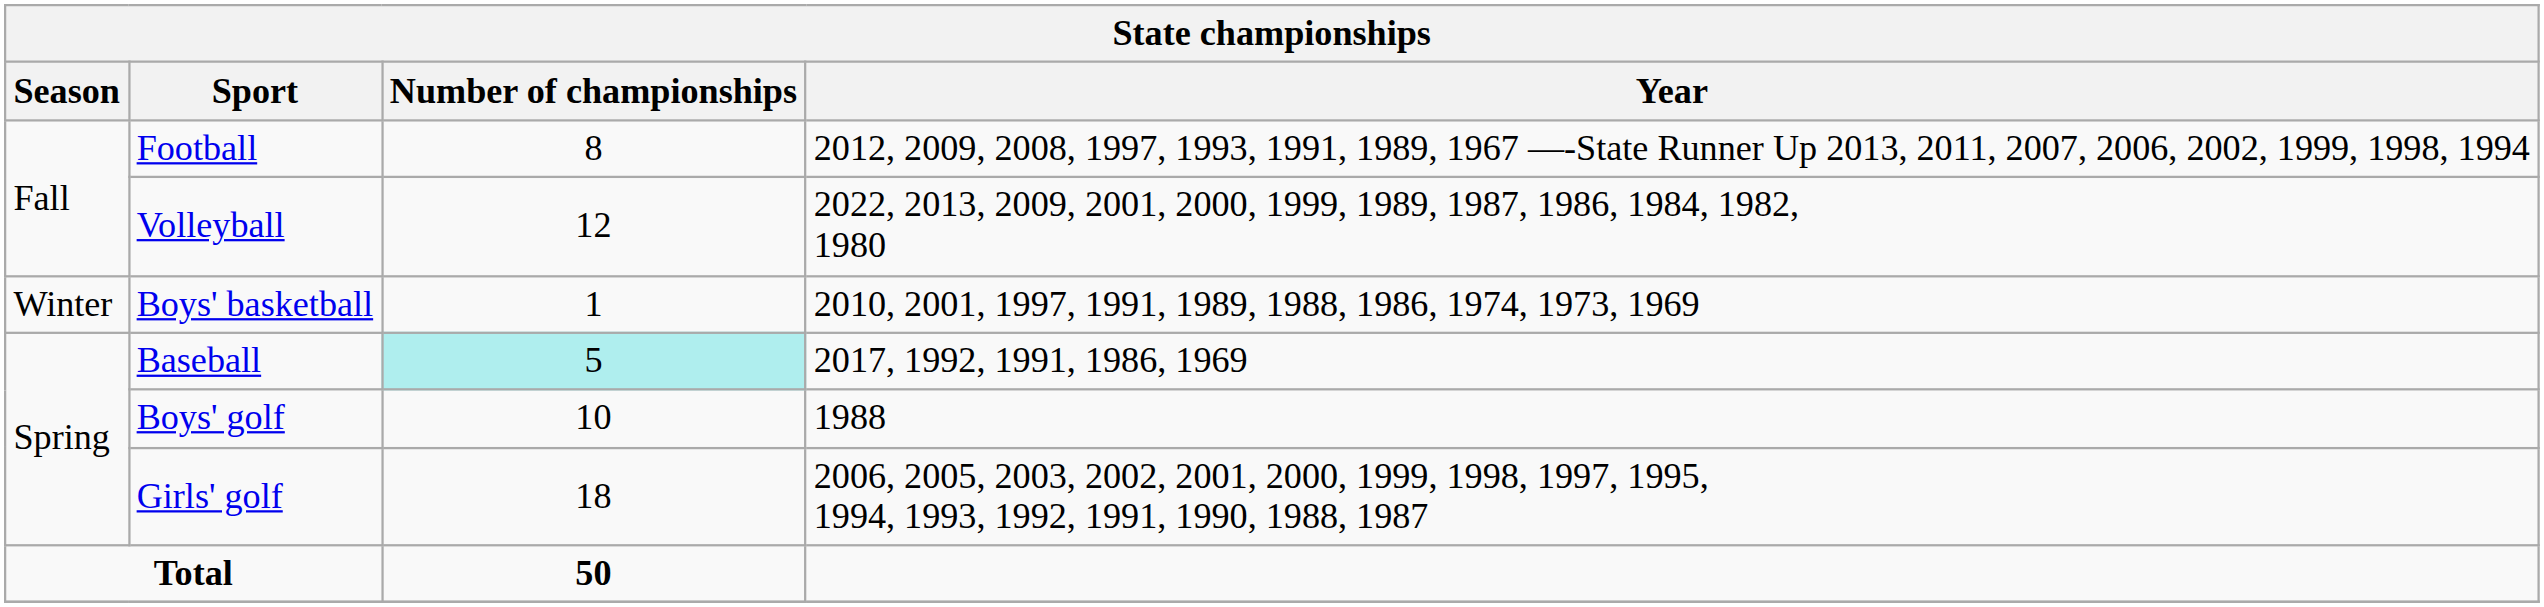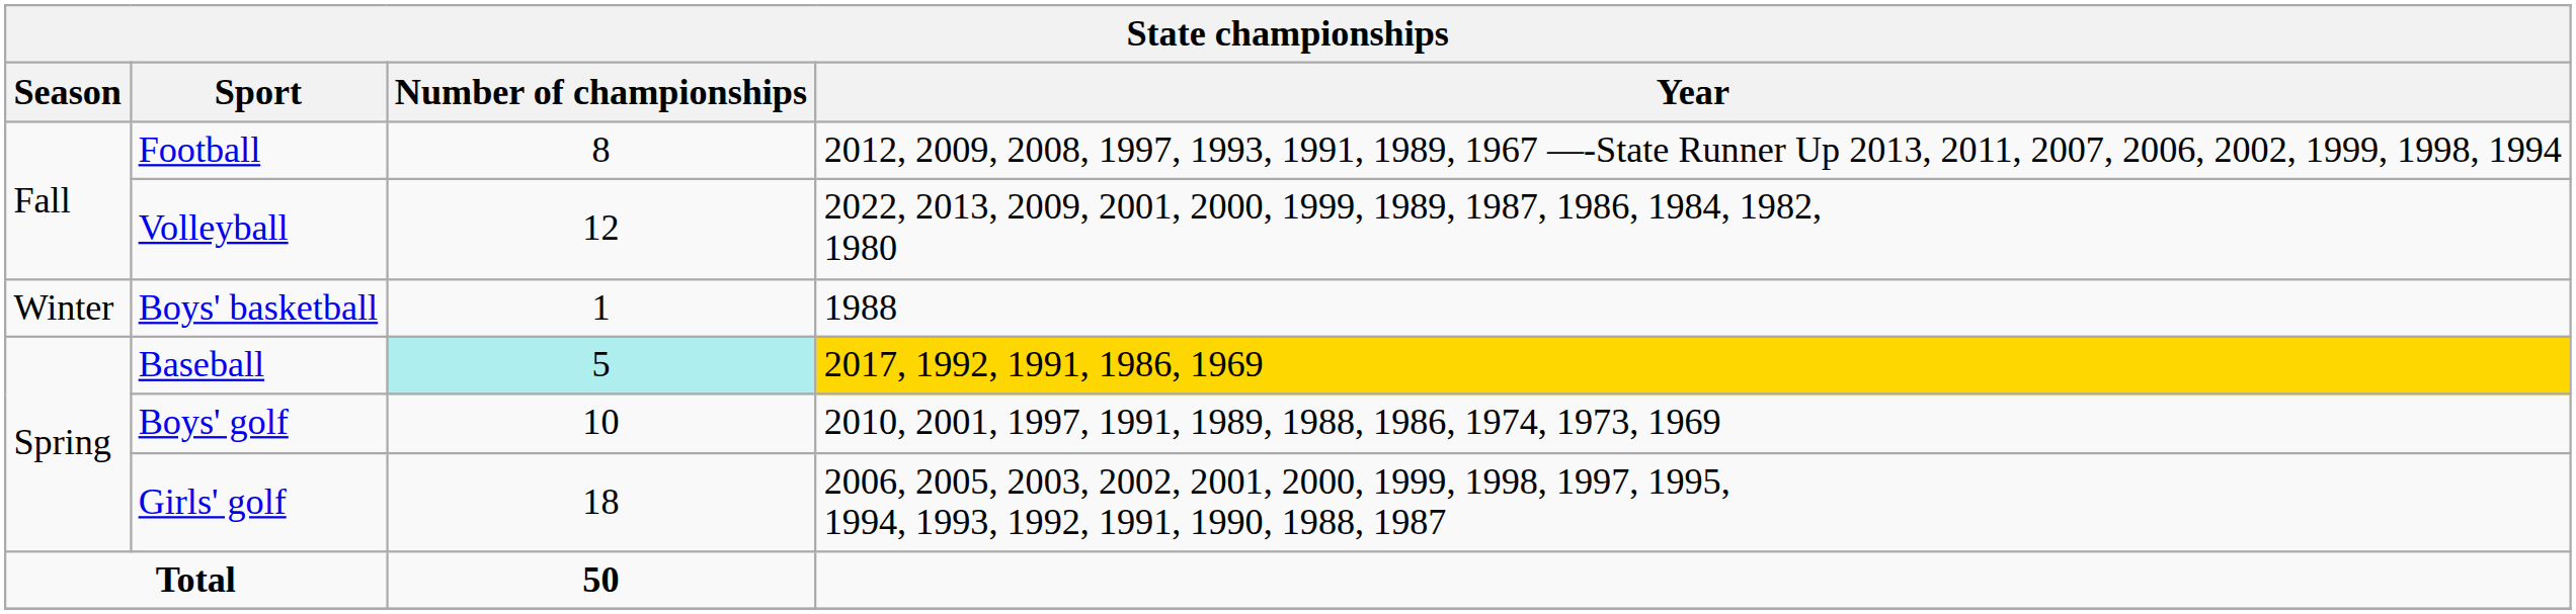Boys' basketball | Year: 2010, 2001, 1997, 1991, 1989, 1988, 1986, 1974, 1973, 1969 -> 1988
Baseball | Year: no background -> gold background
Boys' golf | Year: 1988 -> 2010, 2001, 1997, 1991, 1989, 1988, 1986, 1974, 1973, 1969
